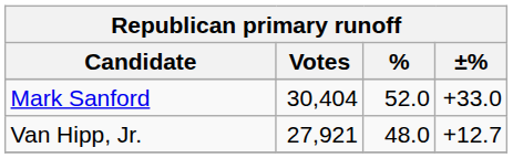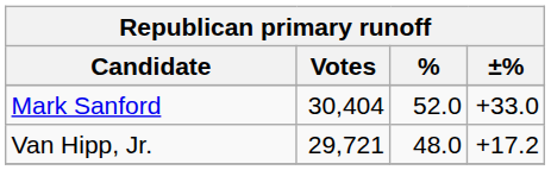Van Hipp, Jr. | Votes: 27,921 -> 29,721
Van Hipp, Jr. | ±%: +12.7 -> +17.2
